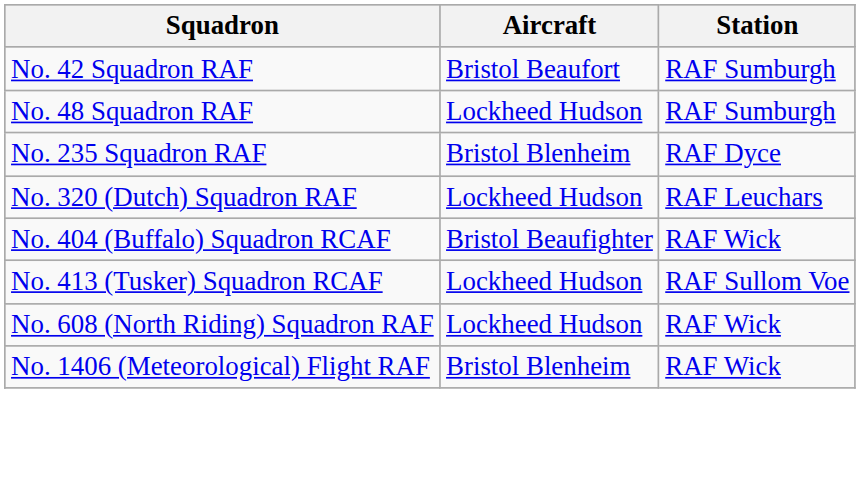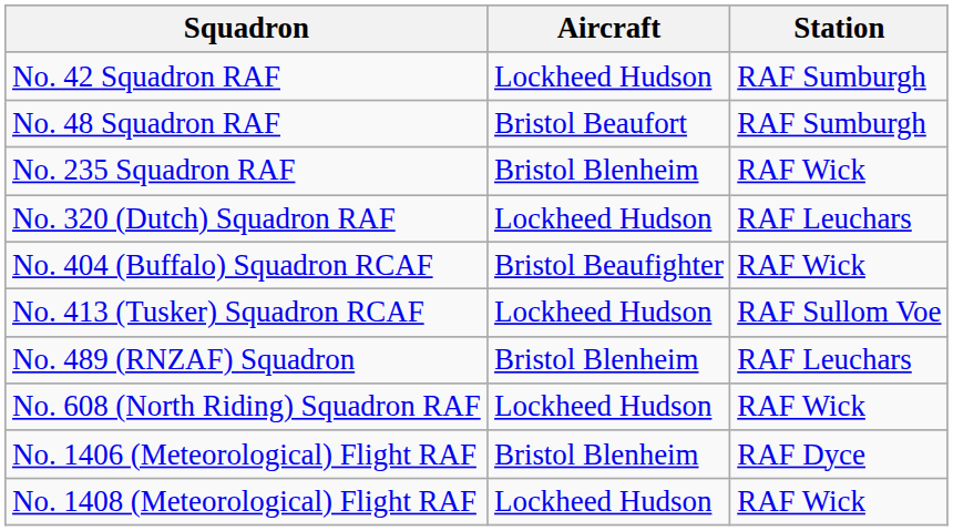No. 42 Squadron RAF | Aircraft: Bristol Beaufort -> Lockheed Hudson
No. 48 Squadron RAF | Aircraft: Lockheed Hudson -> Bristol Beaufort
No. 235 Squadron RAF | Station: RAF Dyce -> RAF Wick
+ row: No. 489 (RNZAF) Squadron | Bristol Blenheim | RAF Leuchars
No. 1406 (Meteorological) Flight RAF | Station: RAF Wick -> RAF Dyce
+ row: No. 1408 (Meteorological) Flight RAF | Lockheed Hudson | RAF Wick
